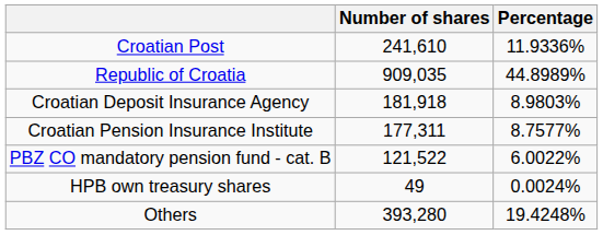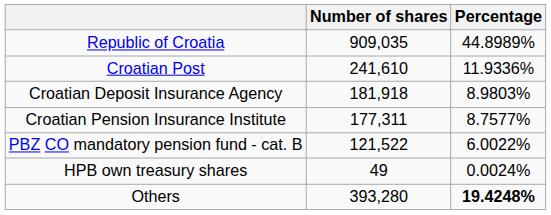rows swapped: Republic of Croatia <-> Croatian Post
Others | Percentage: normal -> bold
